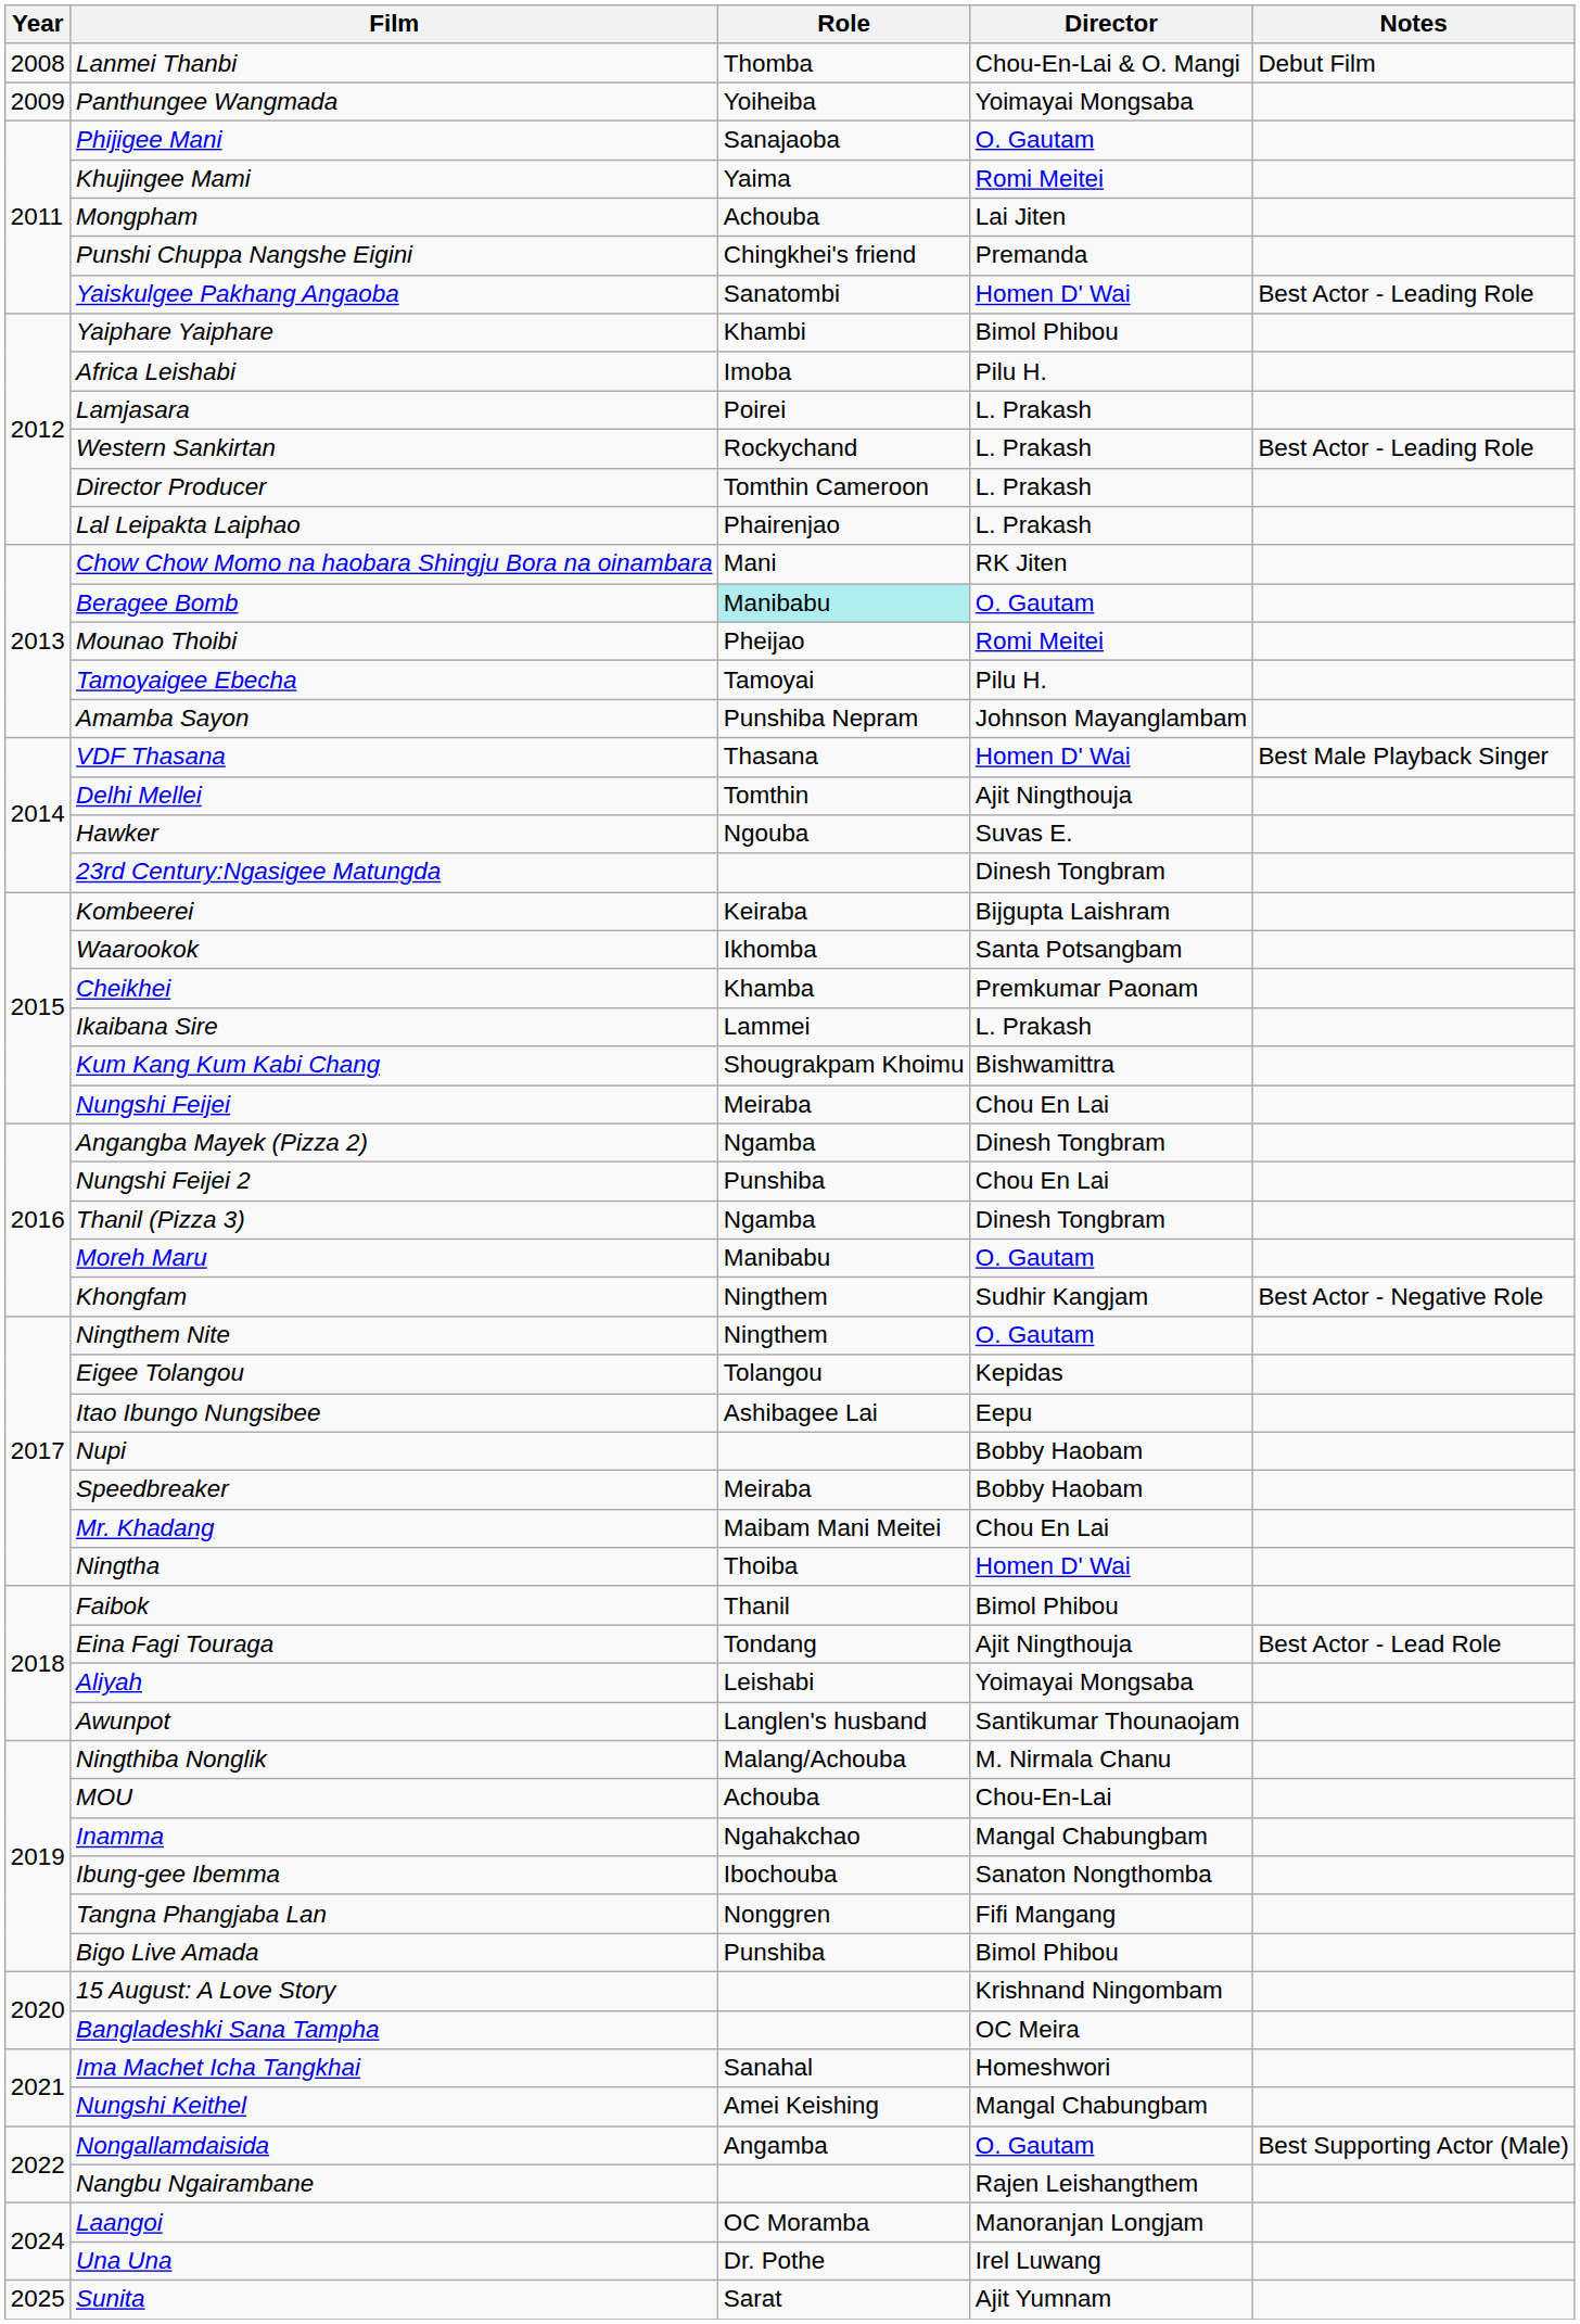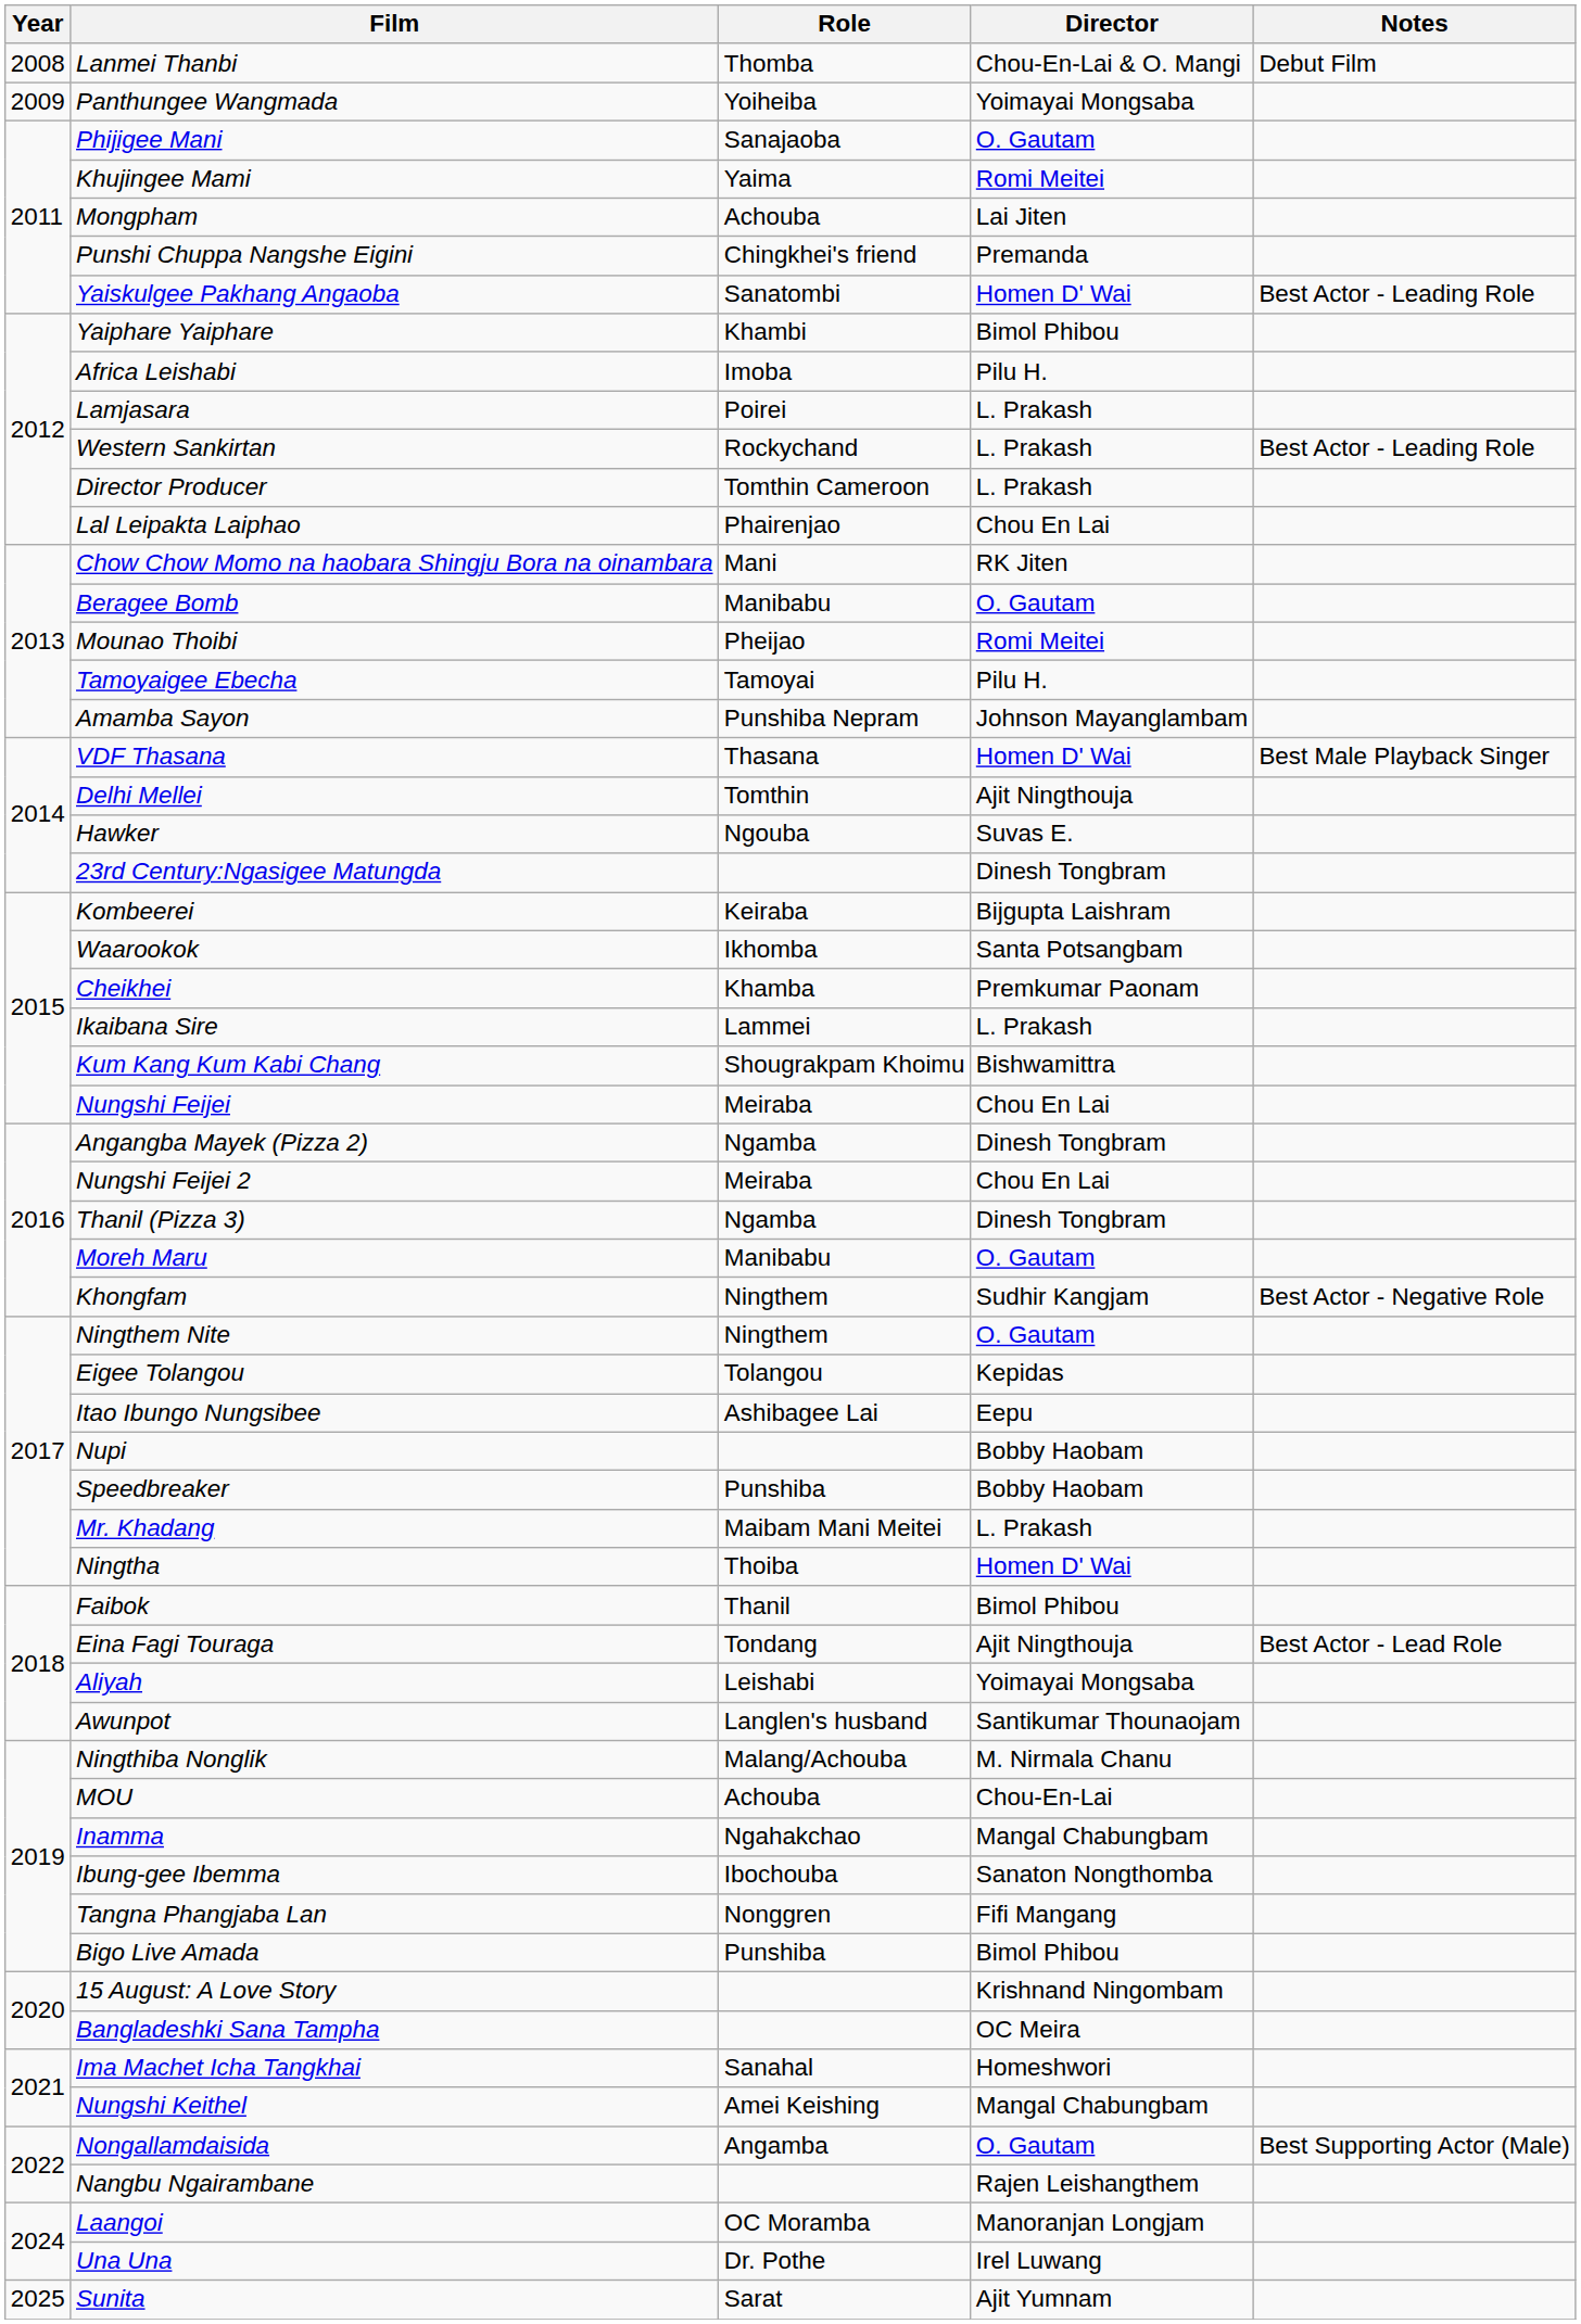Lal Leipakta Laiphao | Director: L. Prakash -> Chou En Lai
Beragee Bomb | Role: paleturquoise background -> no background
Nungshi Feijei 2 | Role: Punshiba -> Meiraba
Speedbreaker | Role: Meiraba -> Punshiba
Mr. Khadang | Director: Chou En Lai -> L. Prakash
